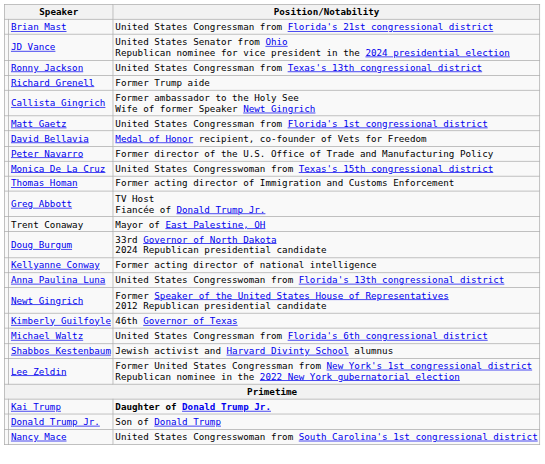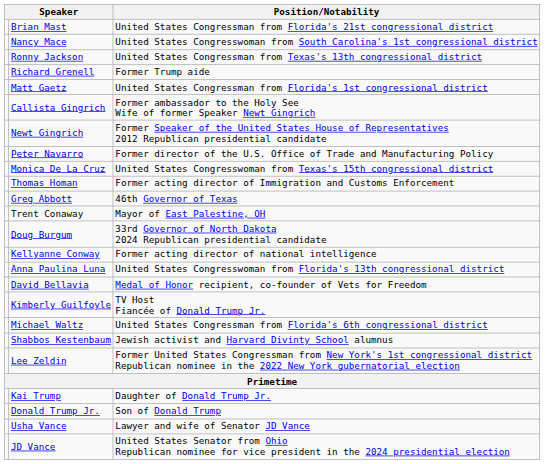rows swapped: Nancy Mace <-> JD Vance
rows swapped: Matt Gaetz <-> Callista Gingrich
rows swapped: Newt Gingrich <-> David Bellavia
Greg Abbott | Position/Notability: TV Host Fiancée of Donald Trump Jr. -> 46th Governor of Texas
Kimberly Guilfoyle | Position/Notability: 46th Governor of Texas -> TV Host Fiancée of Donald Trump Jr.
Kai Trump | Position/Notability: bold -> normal
+ row: Usha Vance | Lawyer and wife of Senator JD Vance
